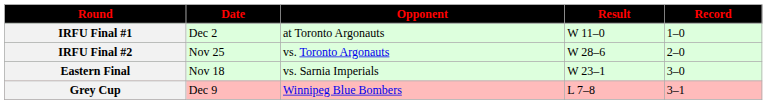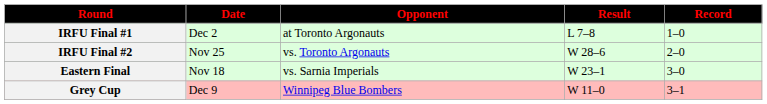IRFU Final #1 | Result: W 11–0 -> L 7–8
Grey Cup | Result: L 7–8 -> W 11–0
